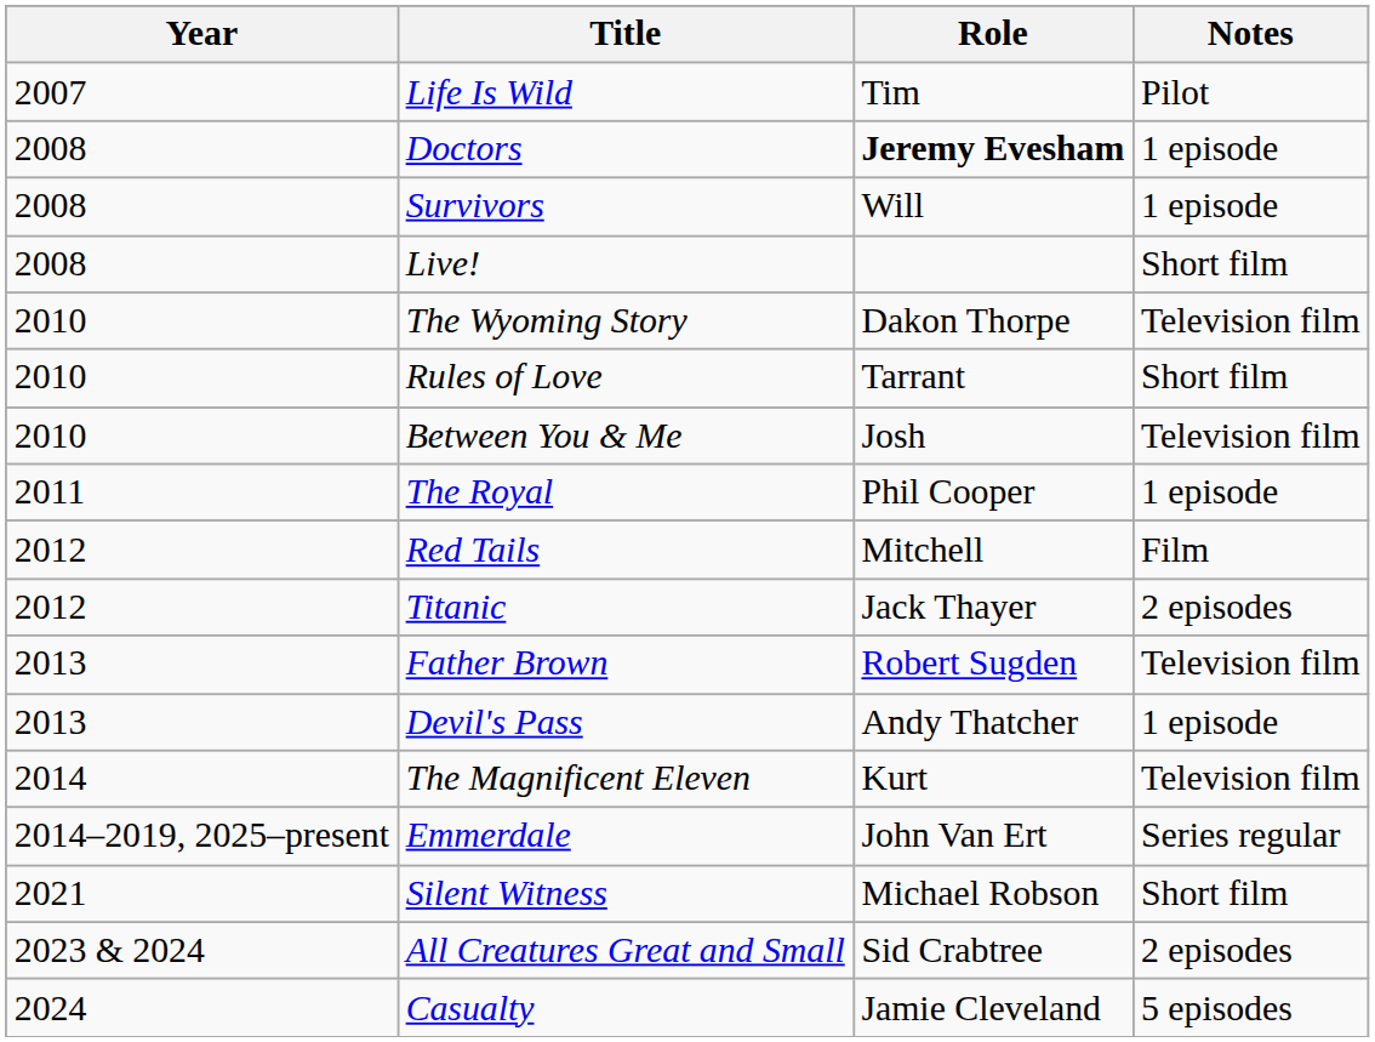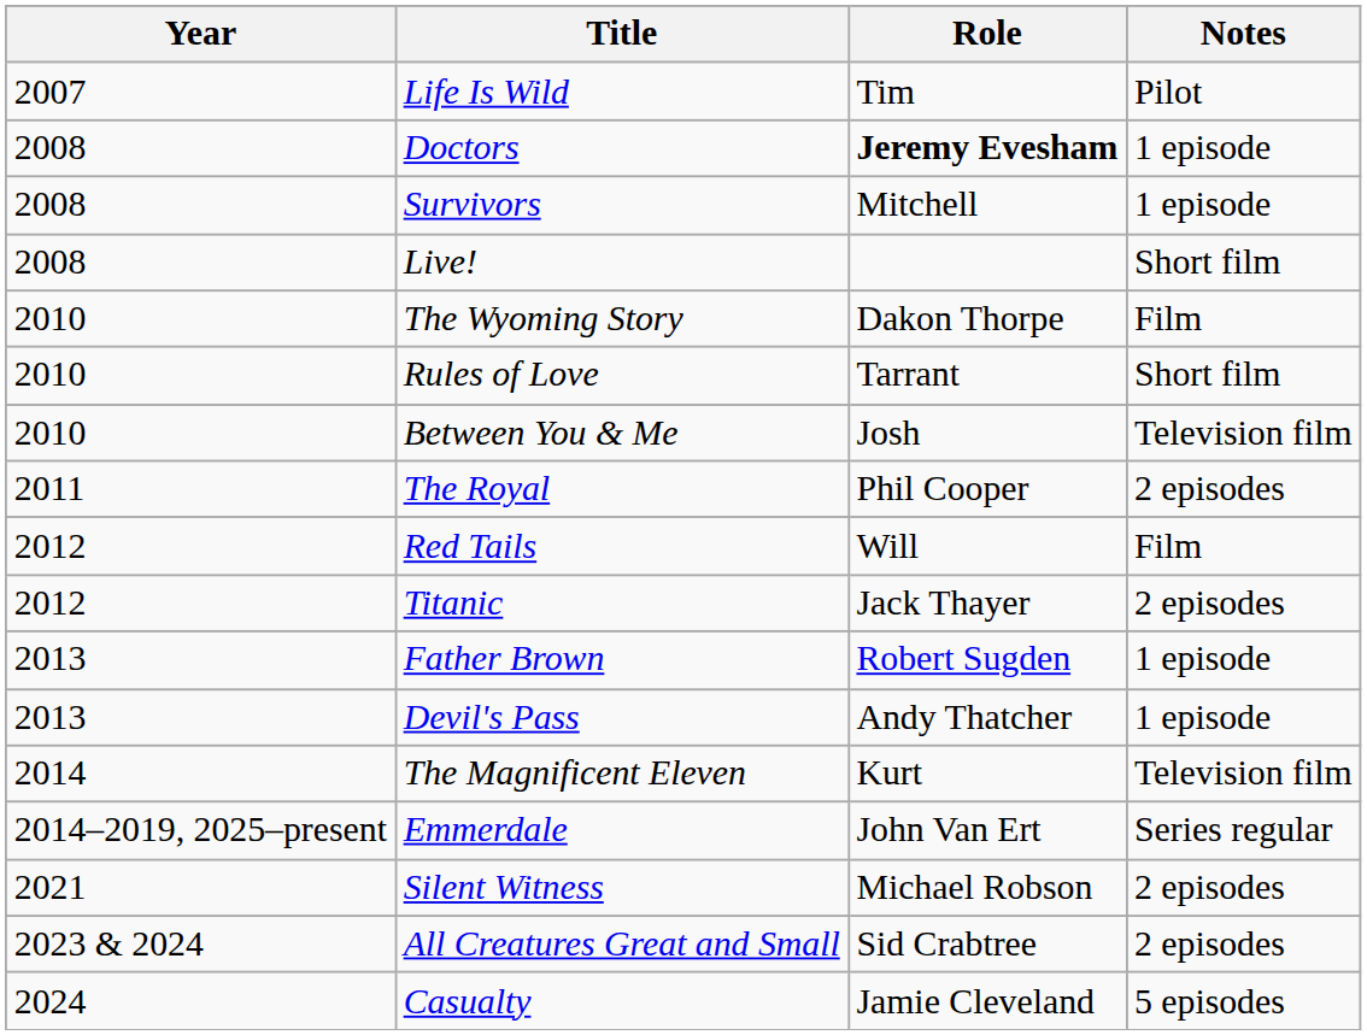Survivors | Role: Will -> Mitchell
The Wyoming Story | Notes: Television film -> Film
The Royal | Notes: 1 episode -> 2 episodes
Red Tails | Role: Mitchell -> Will
Father Brown | Notes: Television film -> 1 episode
Silent Witness | Notes: Short film -> 2 episodes
